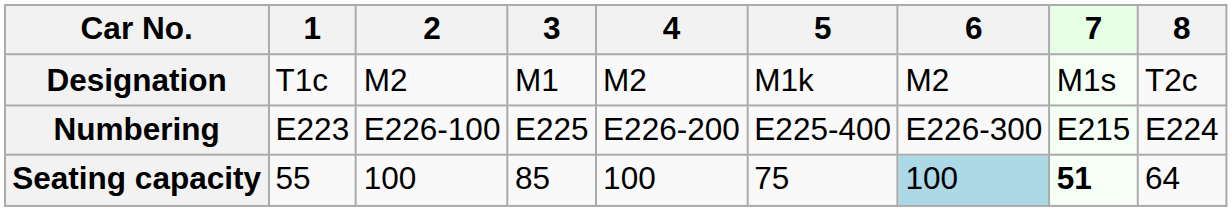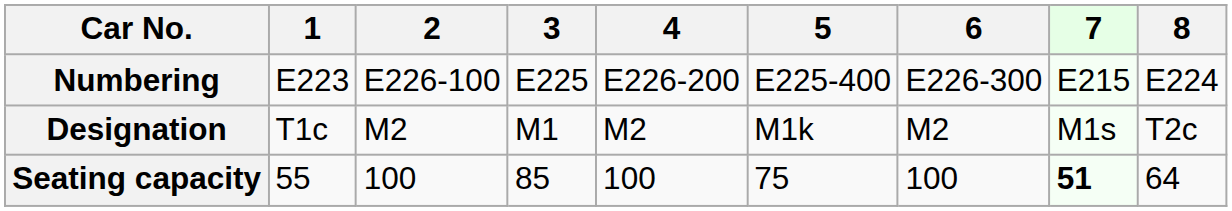rows swapped: Designation <-> Numbering
Seating capacity | 6: lightblue background -> no background
